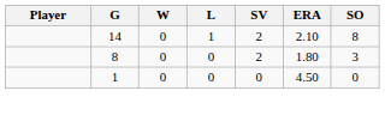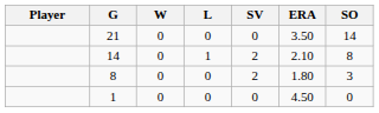+ row: 21 | 0 | 0 | 0 | 3.50 | 14
